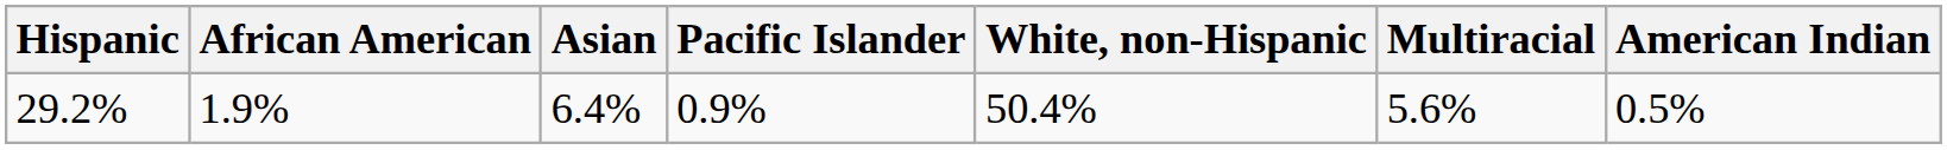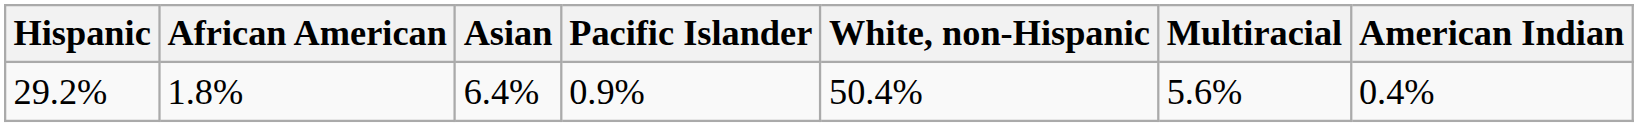29.2% | African American: 1.9% -> 1.8%
29.2% | American Indian: 0.5% -> 0.4%
